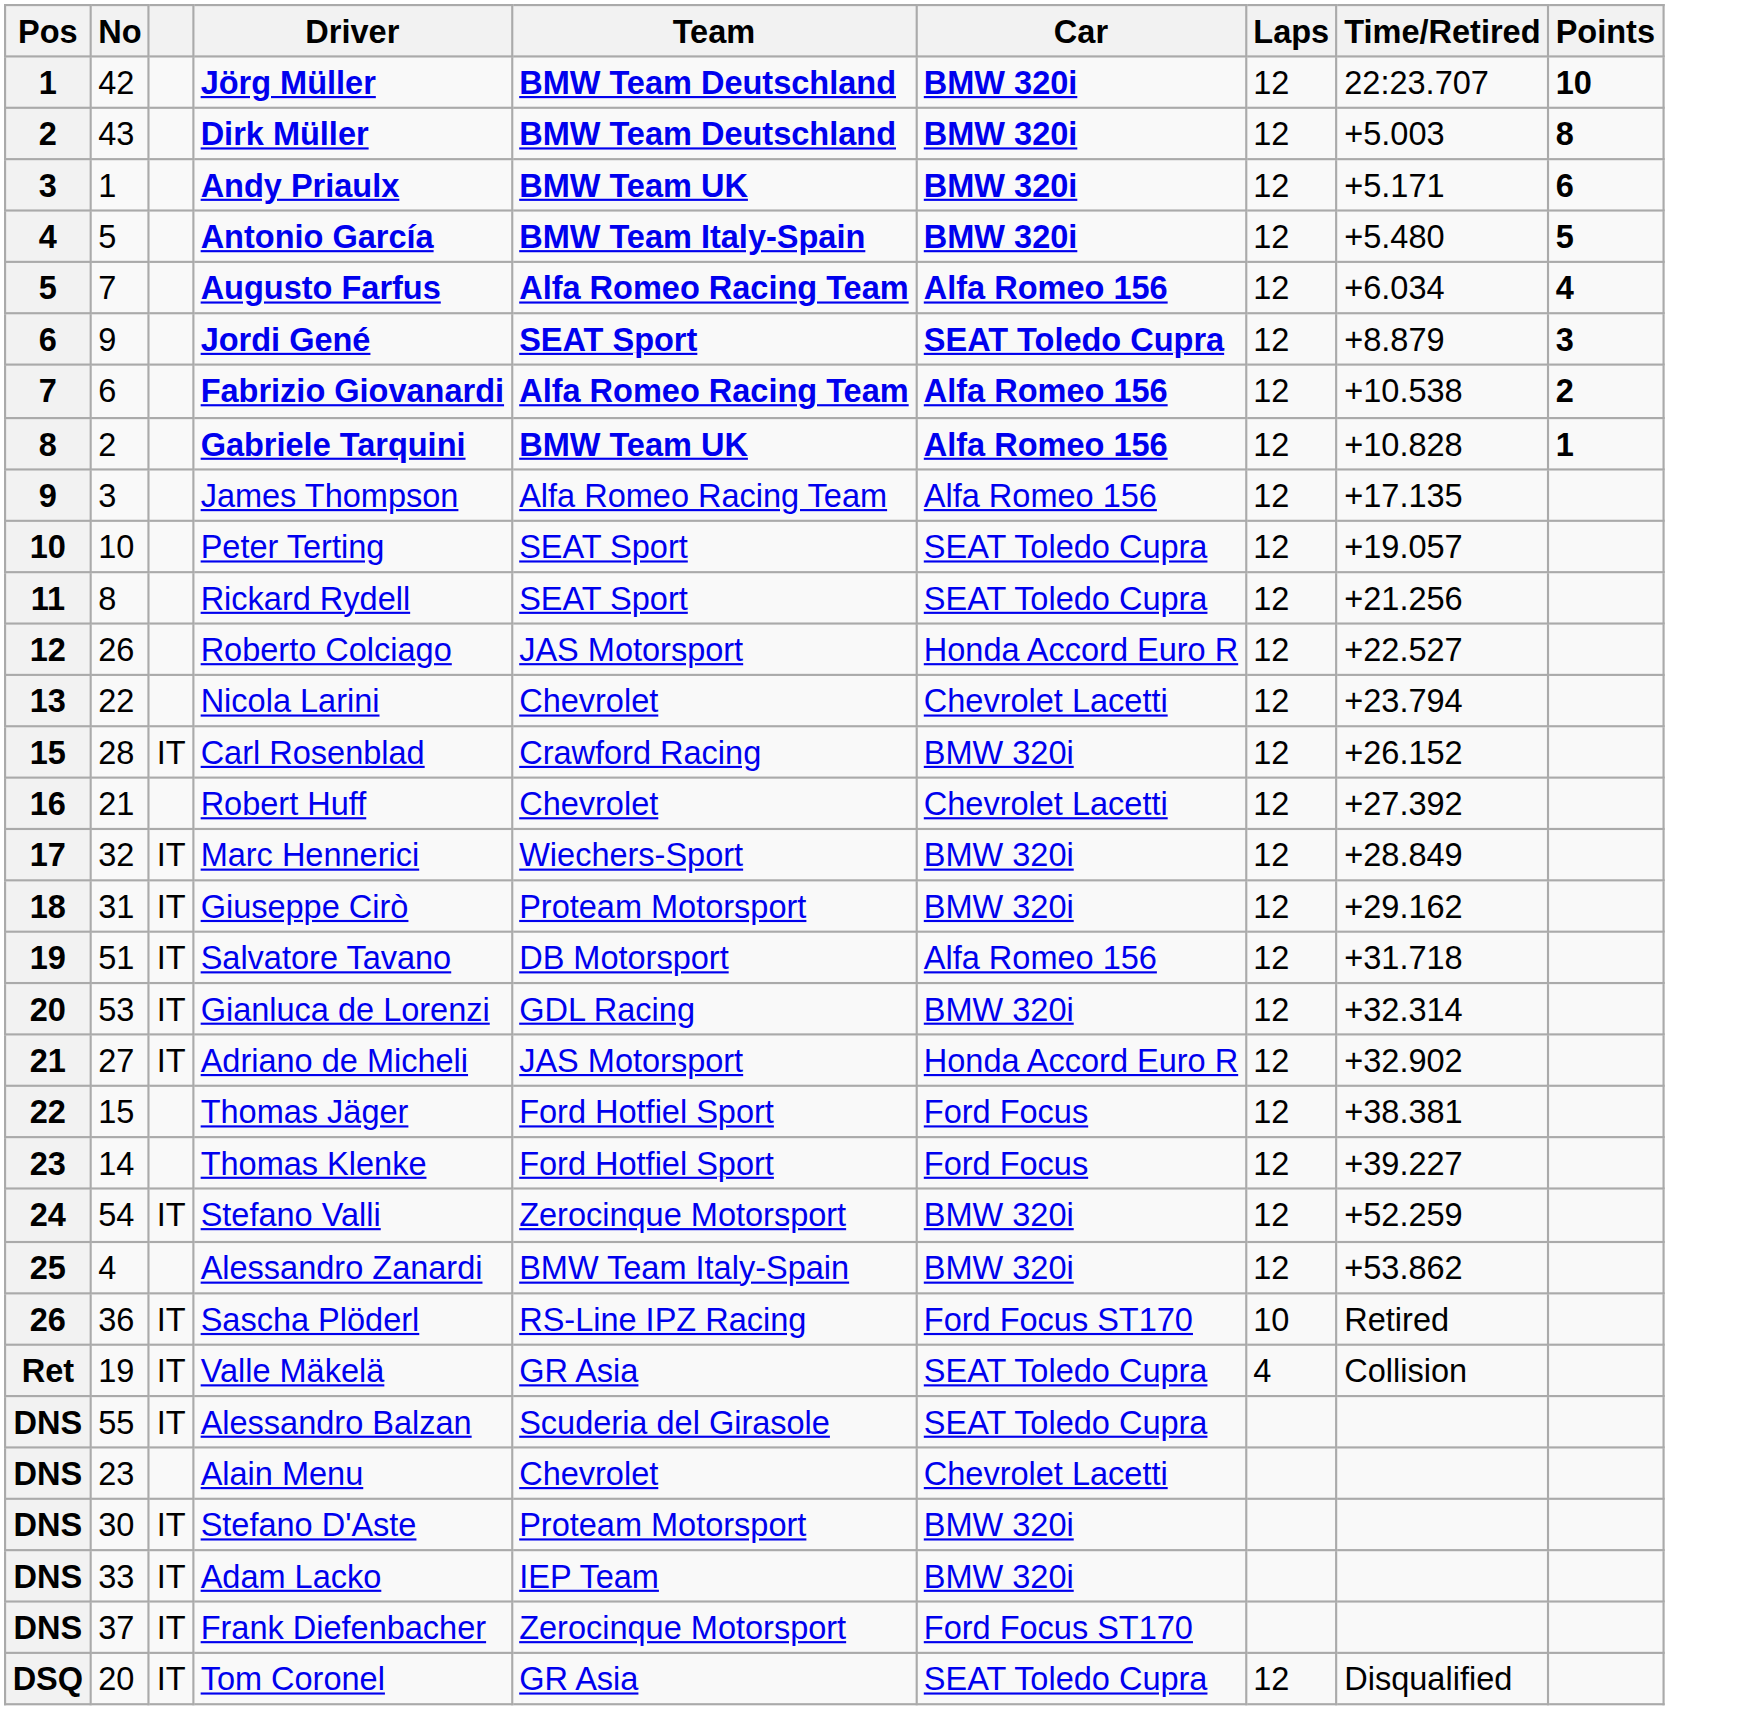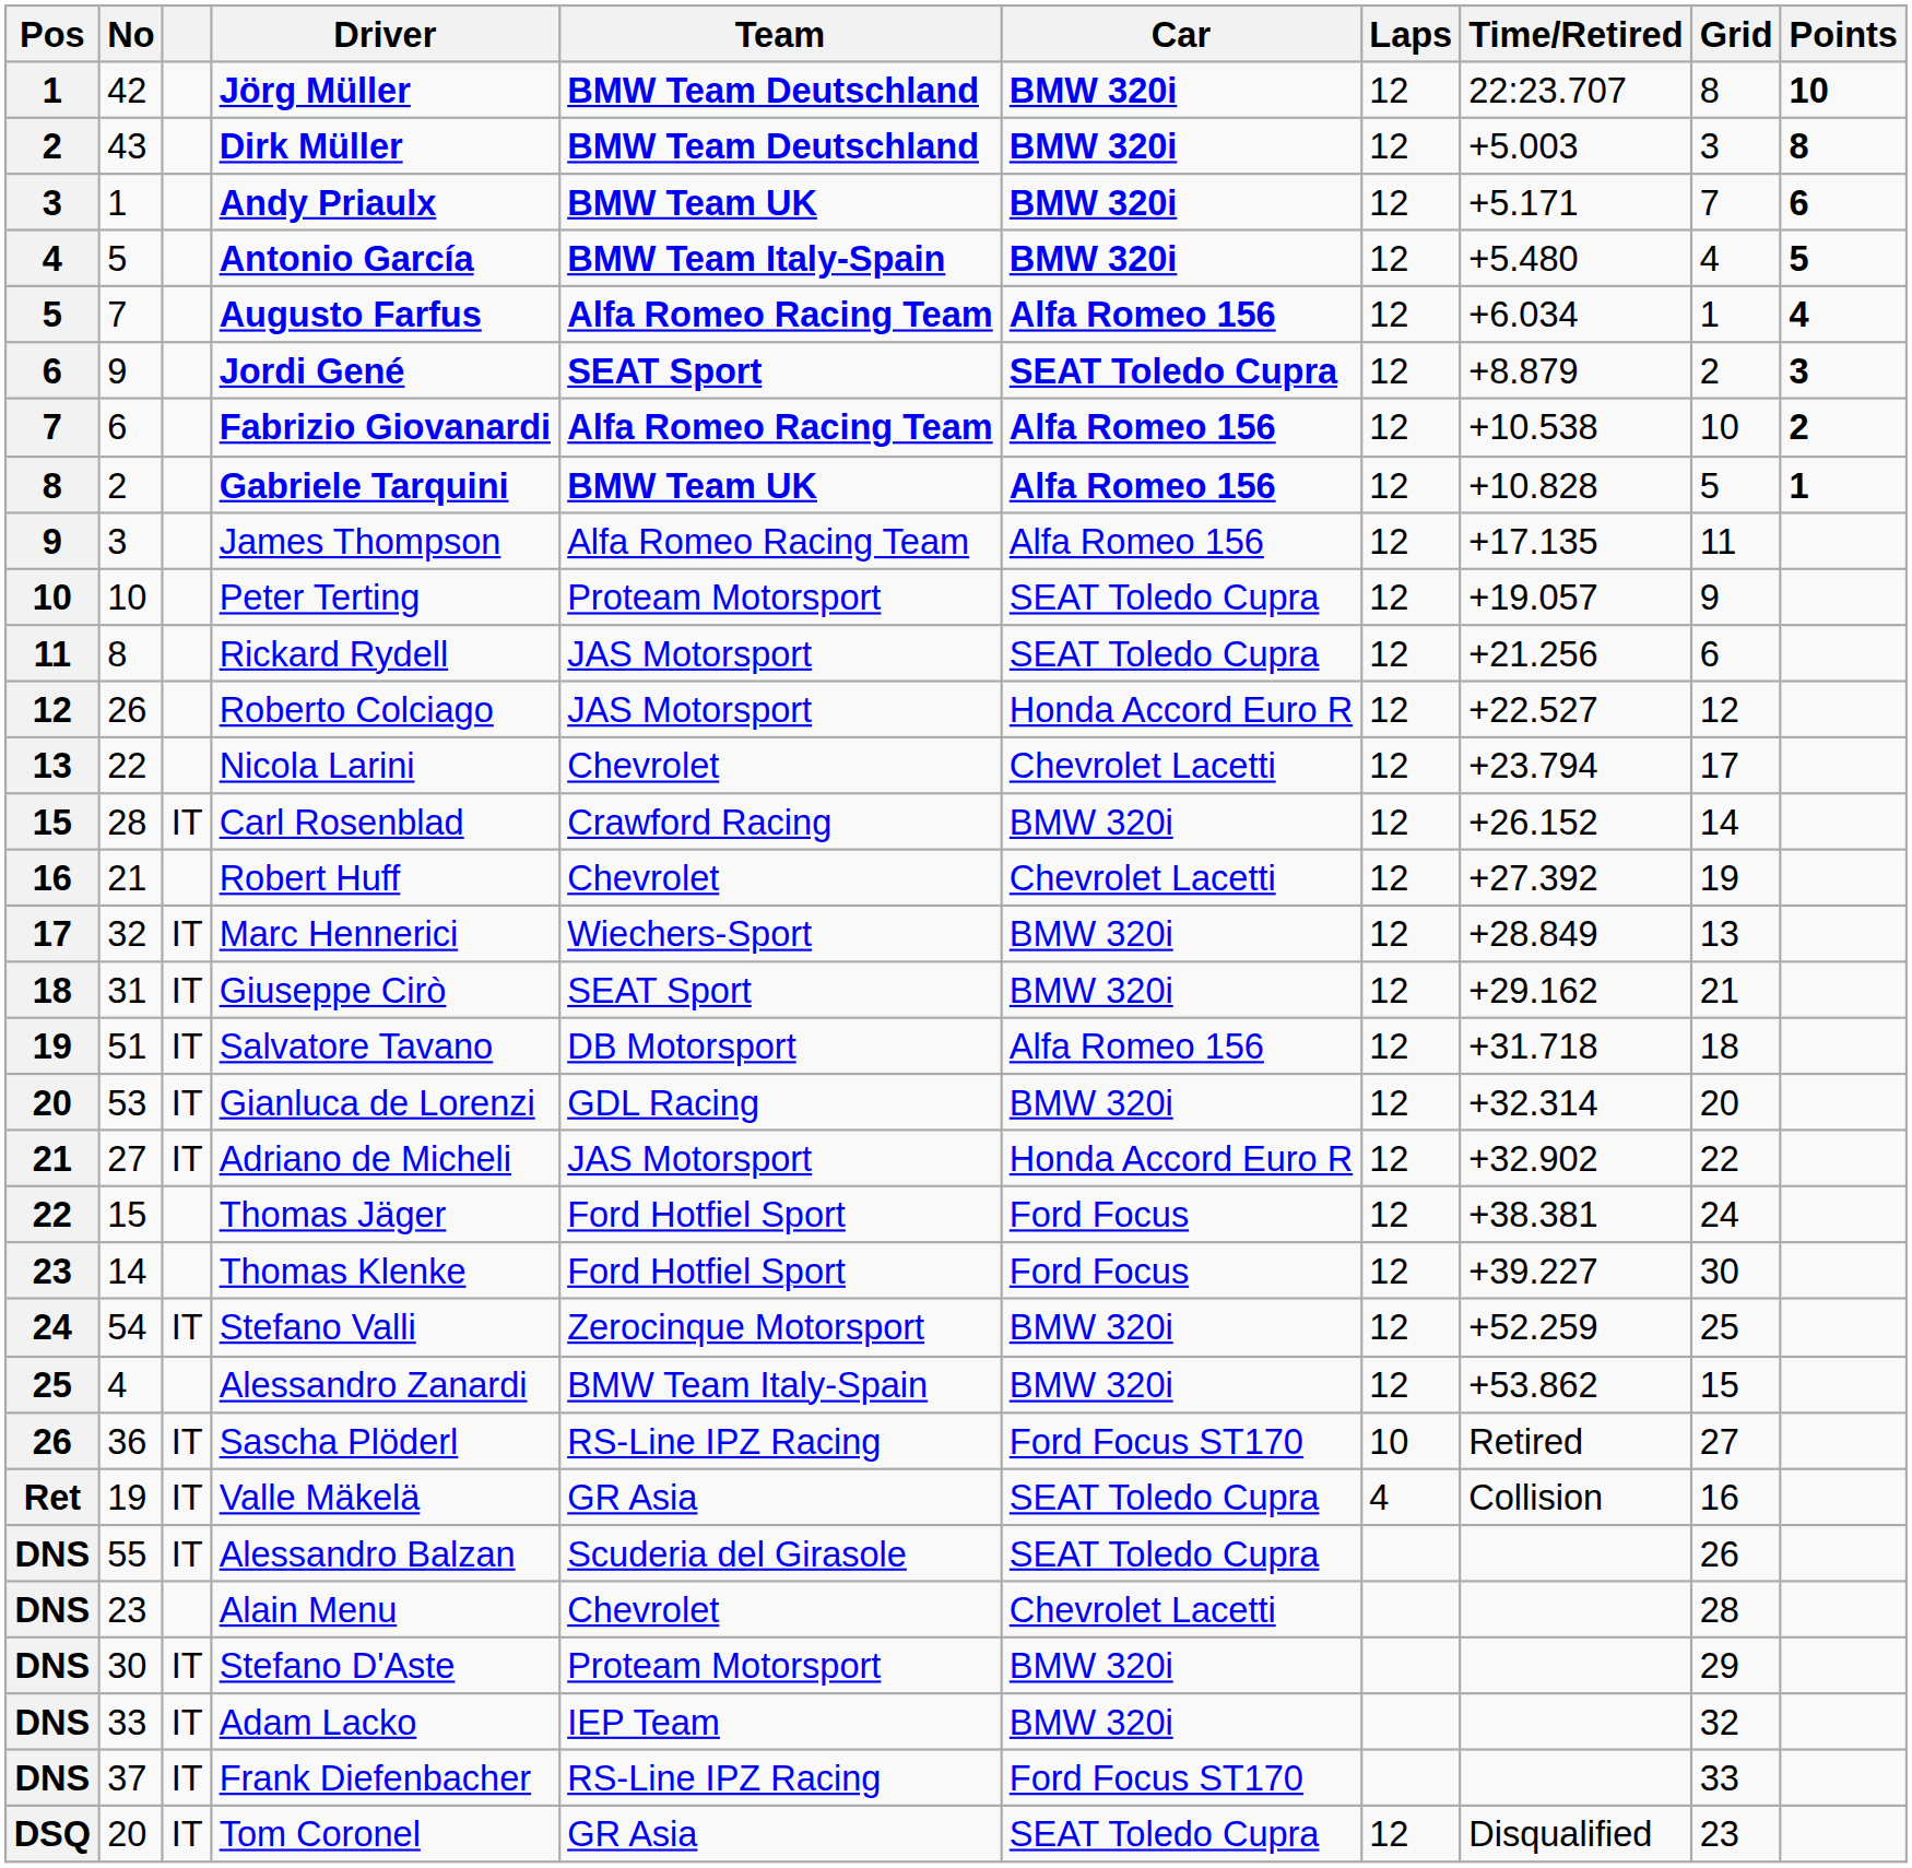+ column: Grid | 8 | 3 | 7 | 4 | 1 | 2 | 10 | 5 | 11 | 9 | 6 | 12 | 17 | 14 | 19 | 13 | 21 | 18 | 20 | 22 | 24 | 30 | 25 | 15 | 27 | 16 | 26 | 28 | 29 | 32 | 33 | 23
Peter Terting | Team: SEAT Sport -> Proteam Motorsport
Rickard Rydell | Team: SEAT Sport -> JAS Motorsport
Giuseppe Cirò | Team: Proteam Motorsport -> SEAT Sport
Frank Diefenbacher | Team: Zerocinque Motorsport -> RS-Line IPZ Racing
